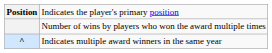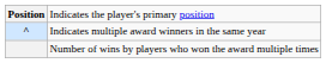rows swapped: Number of wins by players who won the award multiple times <-> Indicates multiple award winners in the same year
